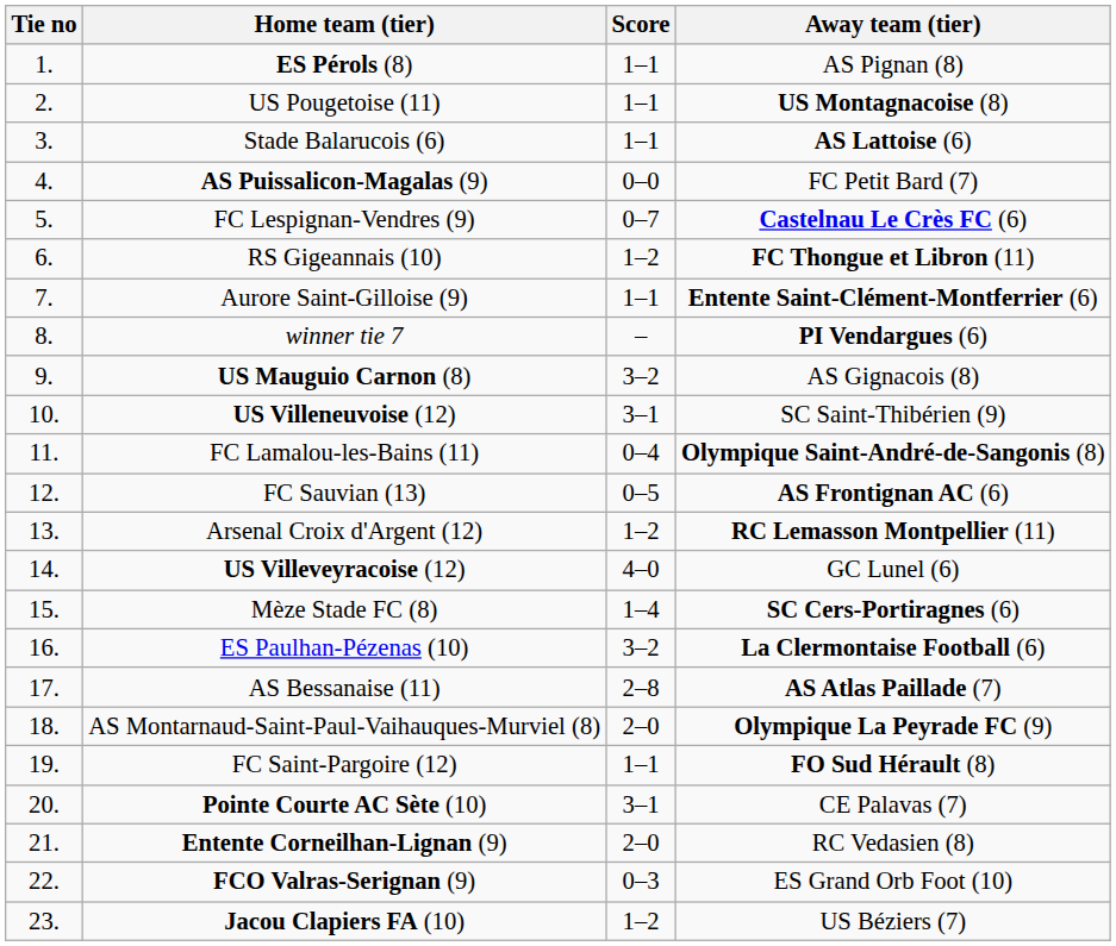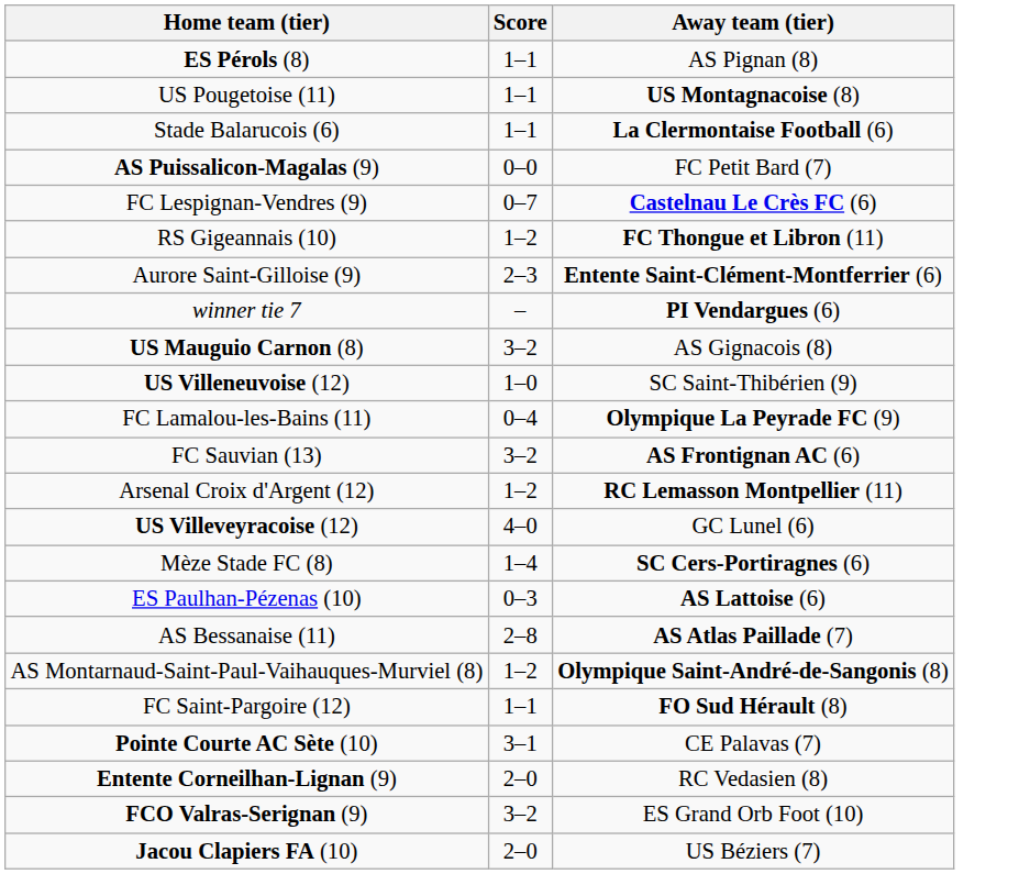- column: Tie no | 1. | 2. | 3. | 4. | 5. | 6. | 7. | 8. | 9. | 10. | 11. | 12. | 13. | 14. | 15. | 16. | 17. | 18. | 19. | 20. | 21. | 22. | 23.
Stade Balarucois (6) | Away team (tier): AS Lattoise (6) -> La Clermontaise Football (6)
Aurore Saint-Gilloise (9) | Score: 1–1 -> 2–3
US Villeneuvoise (12) | Score: 3–1 -> 1–0
FC Lamalou-les-Bains (11) | Away team (tier): Olympique Saint-André-de-Sangonis (8) -> Olympique La Peyrade FC (9)
FC Sauvian (13) | Score: 0–5 -> 3–2
ES Paulhan-Pézenas (10) | Score: 3–2 -> 0–3
ES Paulhan-Pézenas (10) | Away team (tier): La Clermontaise Football (6) -> AS Lattoise (6)
AS Montarnaud-Saint-Paul-Vaihauques-Murviel (8) | Score: 2–0 -> 1–2
AS Montarnaud-Saint-Paul-Vaihauques-Murviel (8) | Away team (tier): Olympique La Peyrade FC (9) -> Olympique Saint-André-de-Sangonis (8)
FCO Valras-Serignan (9) | Score: 0–3 -> 3–2
Jacou Clapiers FA (10) | Score: 1–2 -> 2–0
